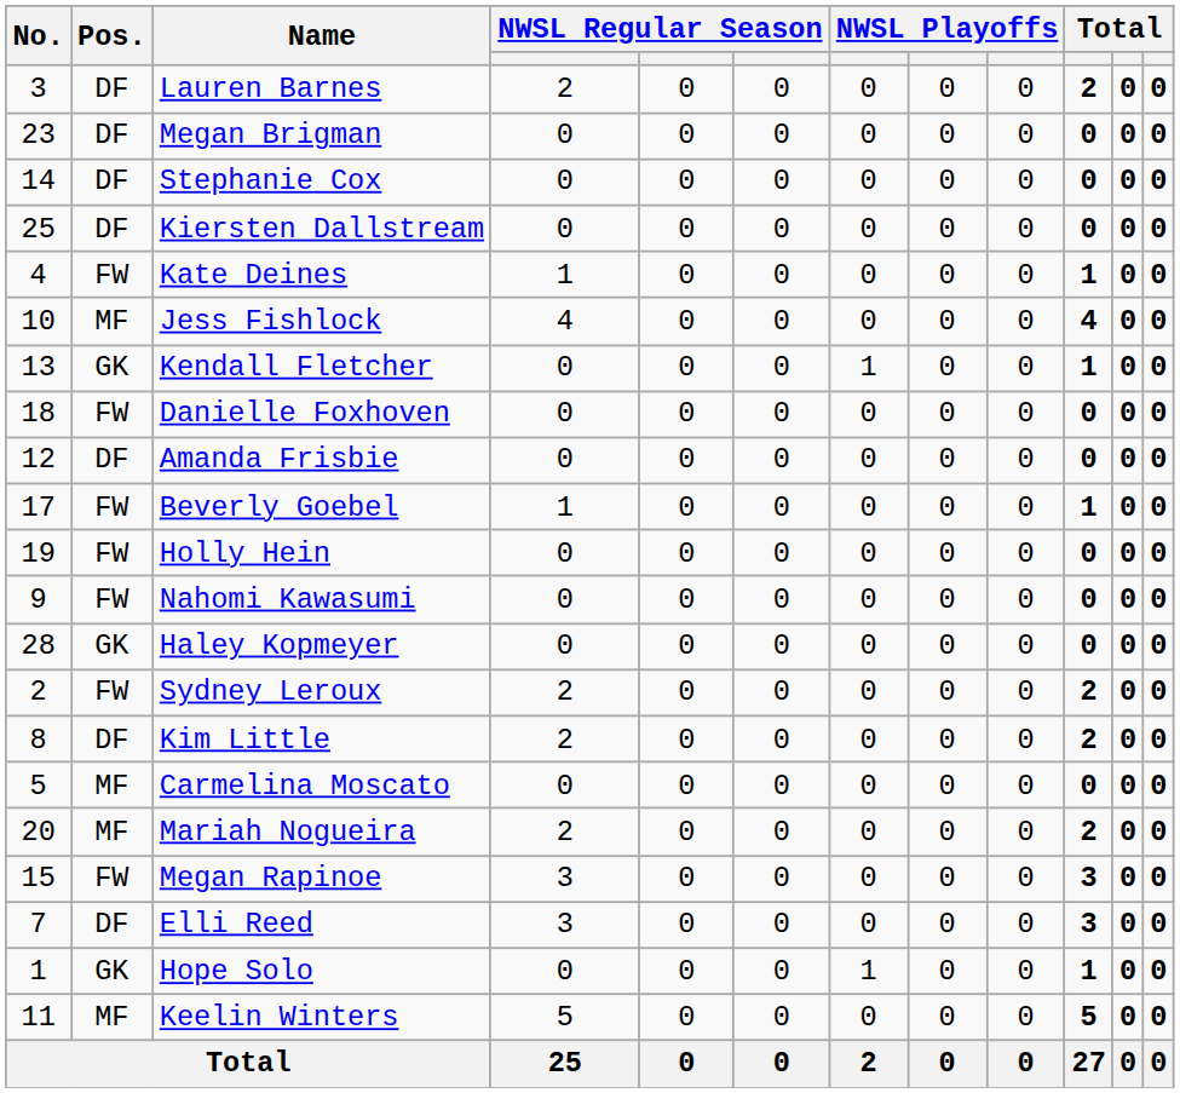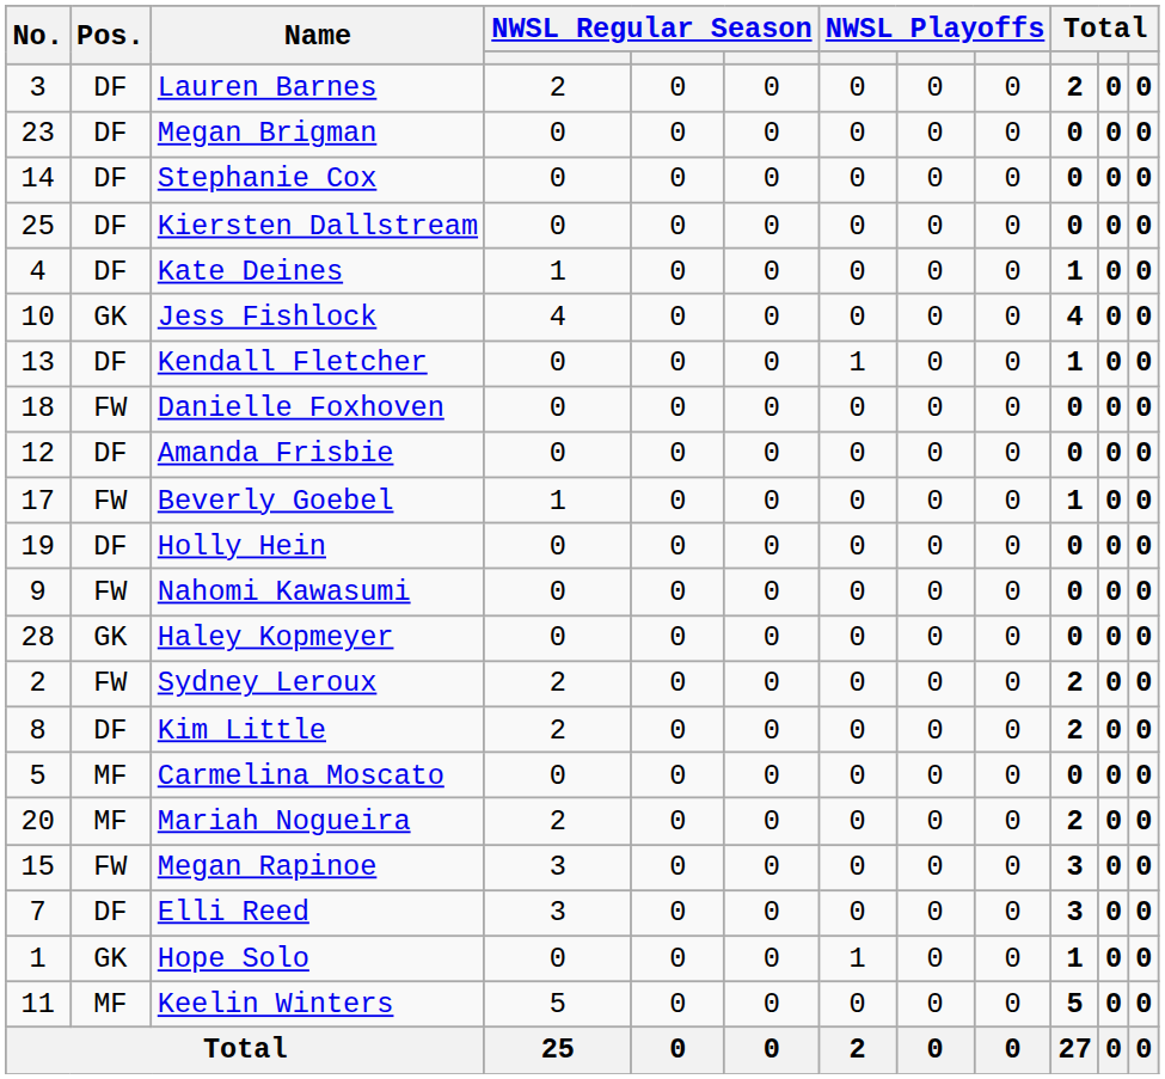Kate Deines | Pos.: FW -> DF
Jess Fishlock | Pos.: MF -> GK
Kendall Fletcher | Pos.: GK -> DF
Holly Hein | Pos.: FW -> DF
